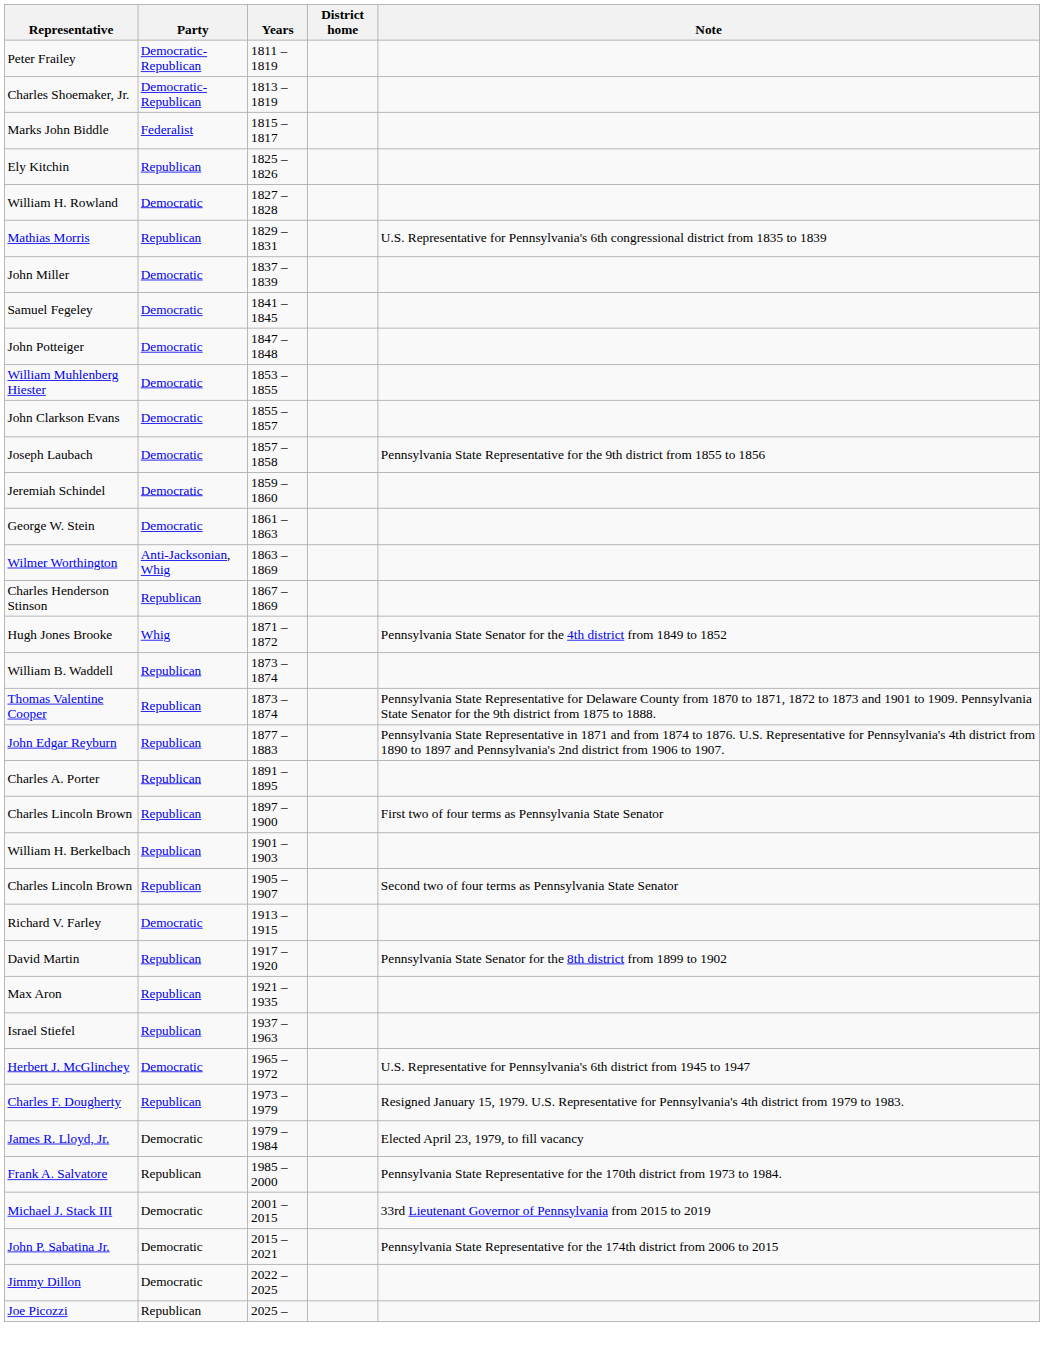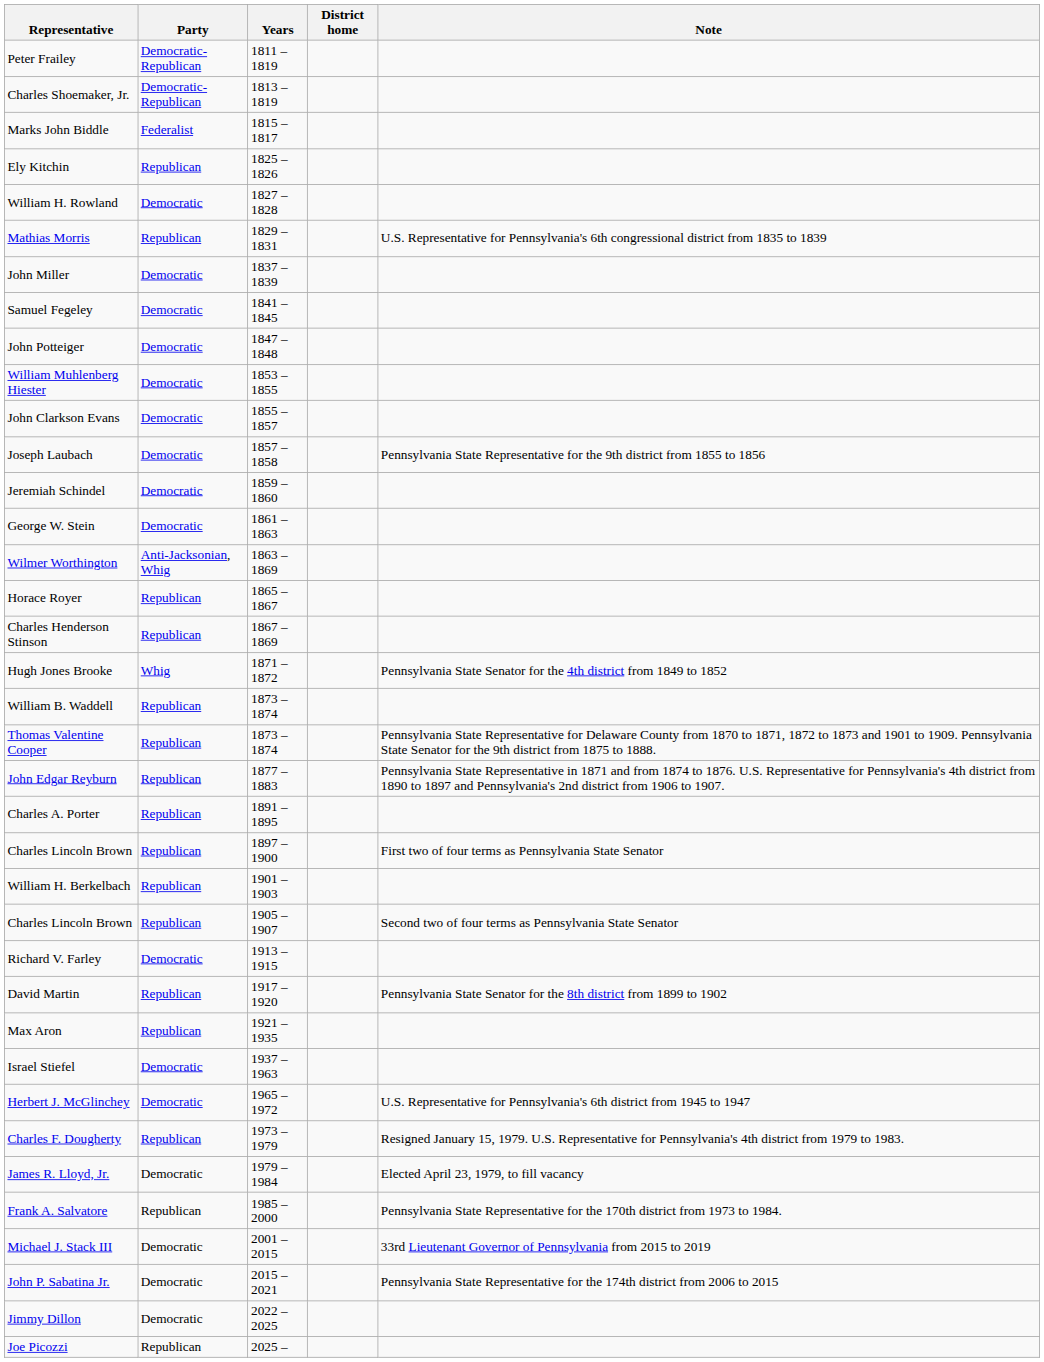+ row: Horace Royer | Republican | 1865 – 1867
Israel Stiefel | Party: Republican -> Democratic
